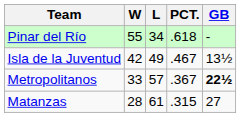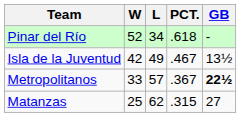Pinar del Río | W: 55 -> 52
Matanzas | W: 28 -> 25
Matanzas | L: 61 -> 62
